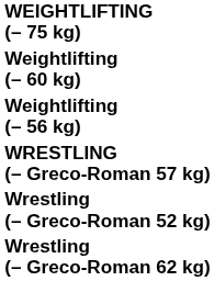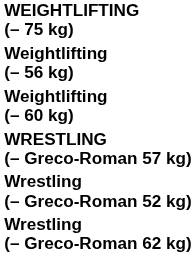rows swapped: Weightlifting (– 56 kg) <-> Weightlifting (– 60 kg)
